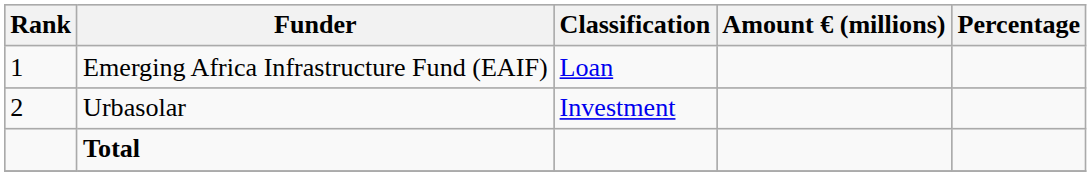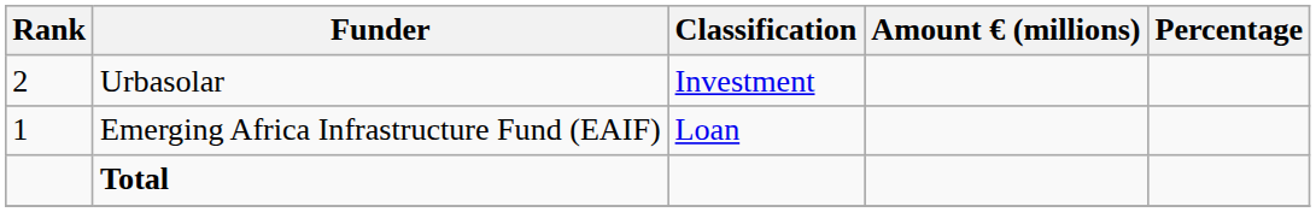rows swapped: Emerging Africa Infrastructure Fund (EAIF) <-> Urbasolar
